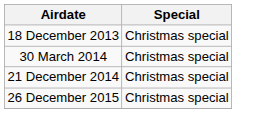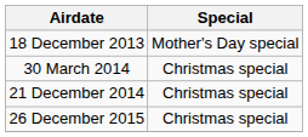18 December 2013 | Special: Christmas special -> Mother's Day special
